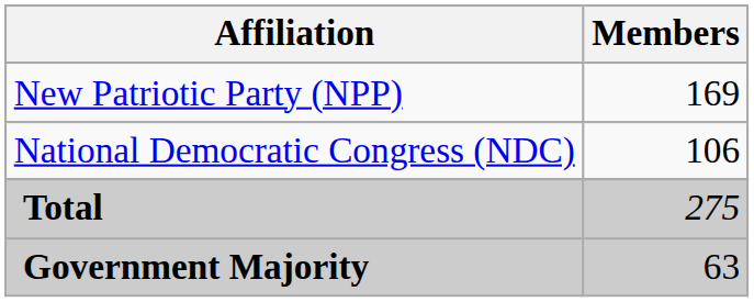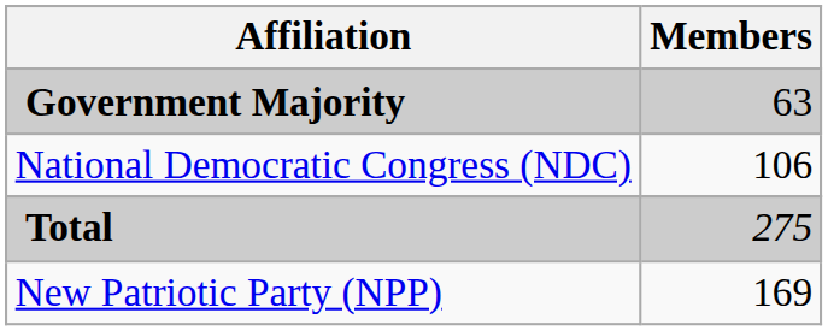rows swapped: New Patriotic Party (NPP) <-> Government Majority
